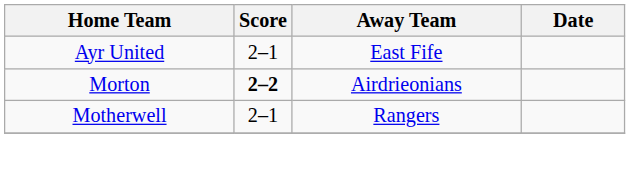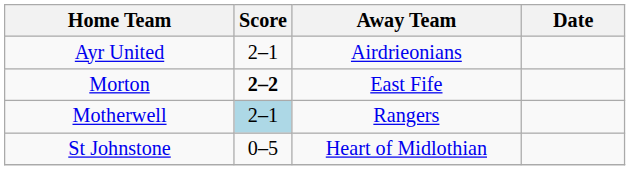Ayr United | Away Team: East Fife -> Airdrieonians
Morton | Away Team: Airdrieonians -> East Fife
Motherwell | Score: no background -> lightblue background
+ row: St Johnstone | 0–5 | Heart of Midlothian
